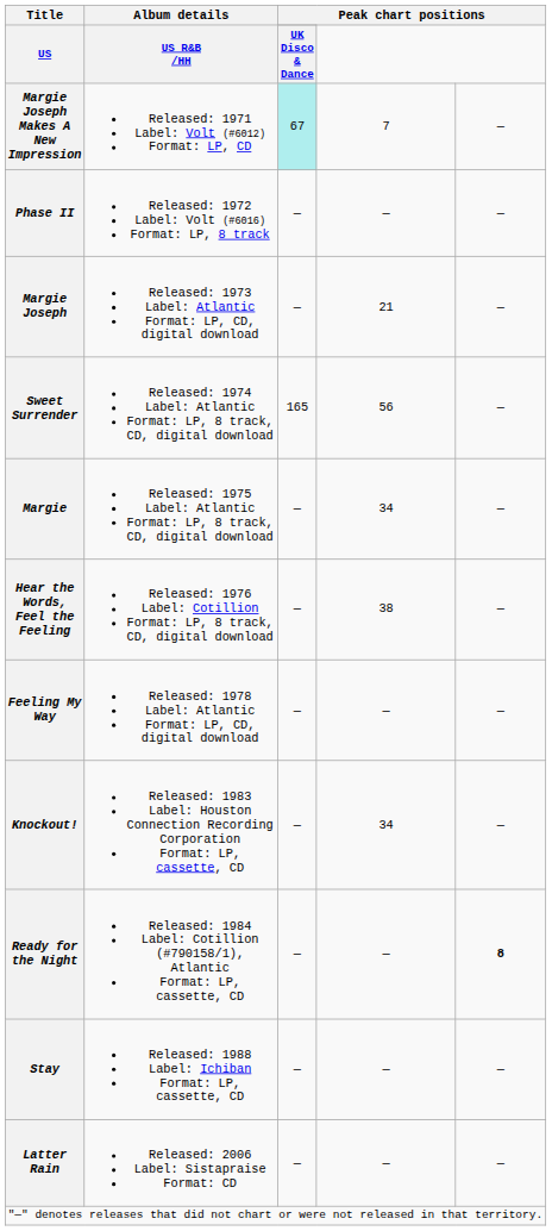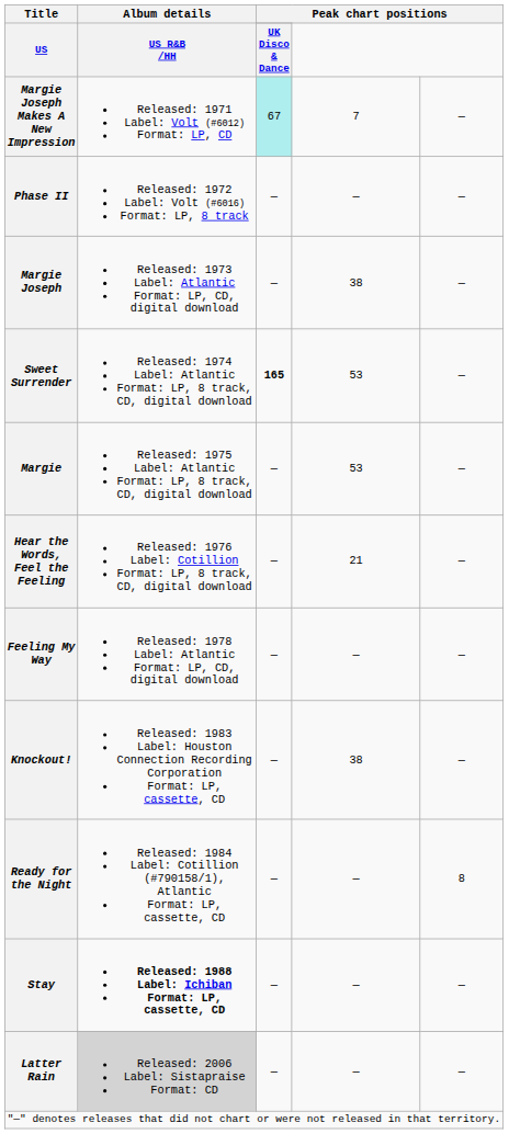Margie Joseph | column 4: 21 -> 38
Sweet Surrender | column 3: normal -> bold
Sweet Surrender | column 4: 56 -> 53
Margie | column 4: 34 -> 53
Hear the Words, Feel the Feeling | column 4: 38 -> 21
Knockout! | column 4: 34 -> 38
Ready for the Night | column 5: bold -> normal
Stay | Album details: normal -> bold
Latter Rain | Album details: no background -> lightgrey background
